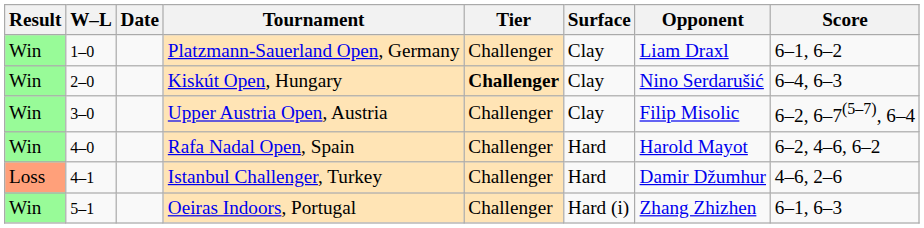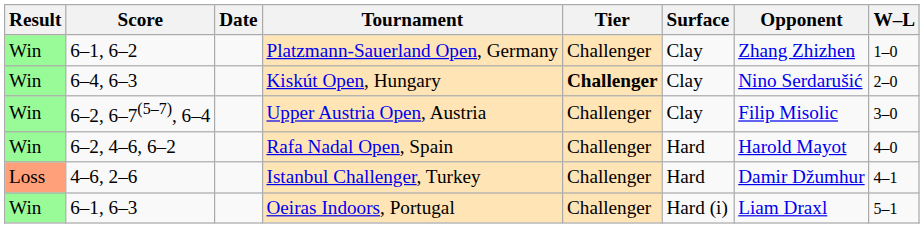columns swapped: W–L <-> Score
Platzmann-Sauerland Open, Germany | Opponent: Liam Draxl -> Zhang Zhizhen
Oeiras Indoors, Portugal | Opponent: Zhang Zhizhen -> Liam Draxl
